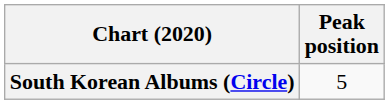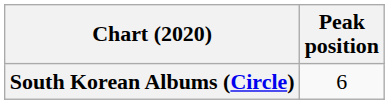South Korean Albums (Circle) | Peak position: 5 -> 6
